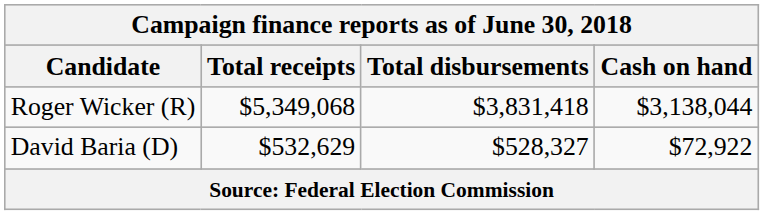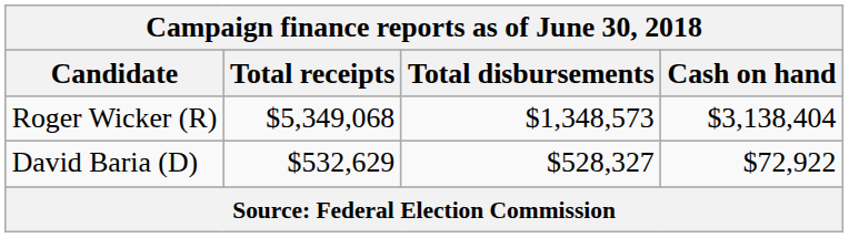Roger Wicker (R) | Total disbursements: $3,831,418 -> $1,348,573
Roger Wicker (R) | Cash on hand: $3,138,044 -> $3,138,404
